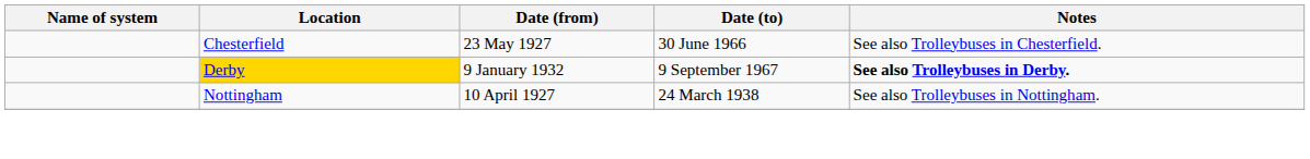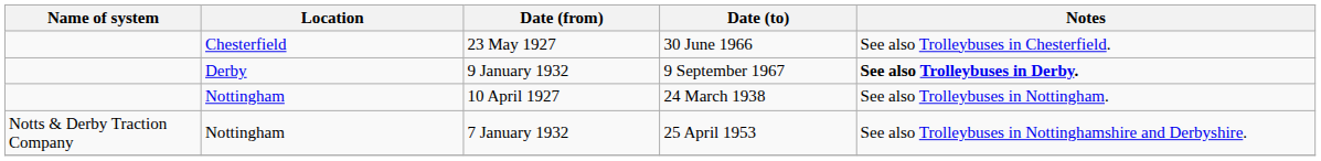9 January 1932 | Location: gold background -> no background
+ row: Notts & Derby Traction Company | Nottingham | 7 January 1932 | 25 April 1953 | See also Trolleybuses in Nottinghamshire and Derbyshire.
